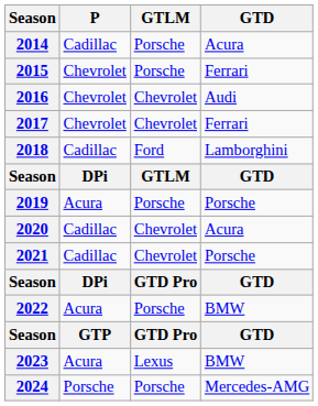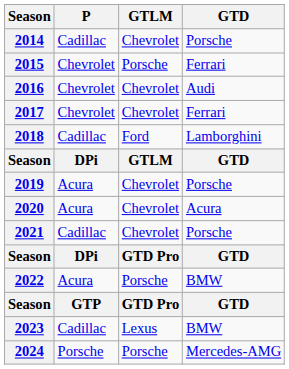2014 | GTLM: Porsche -> Chevrolet
2014 | GTD: Acura -> Porsche
2019 | GTLM: Porsche -> Chevrolet
2020 | P: Cadillac -> Acura
2023 | P: Acura -> Cadillac
